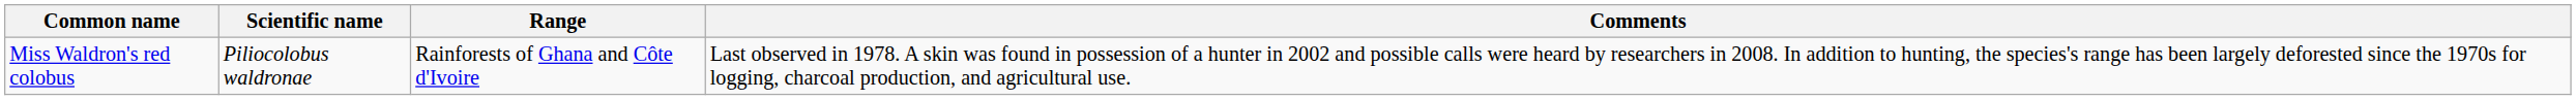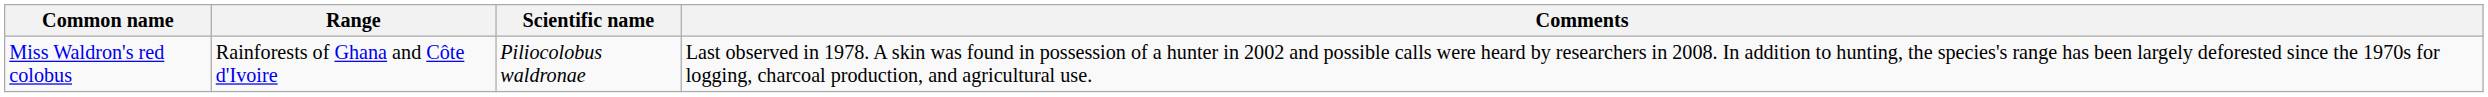columns swapped: Scientific name <-> Range
